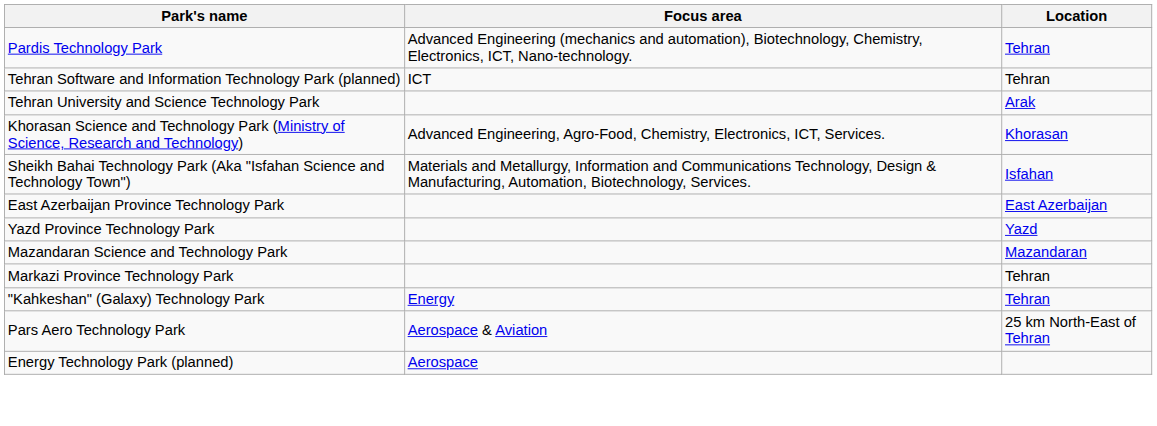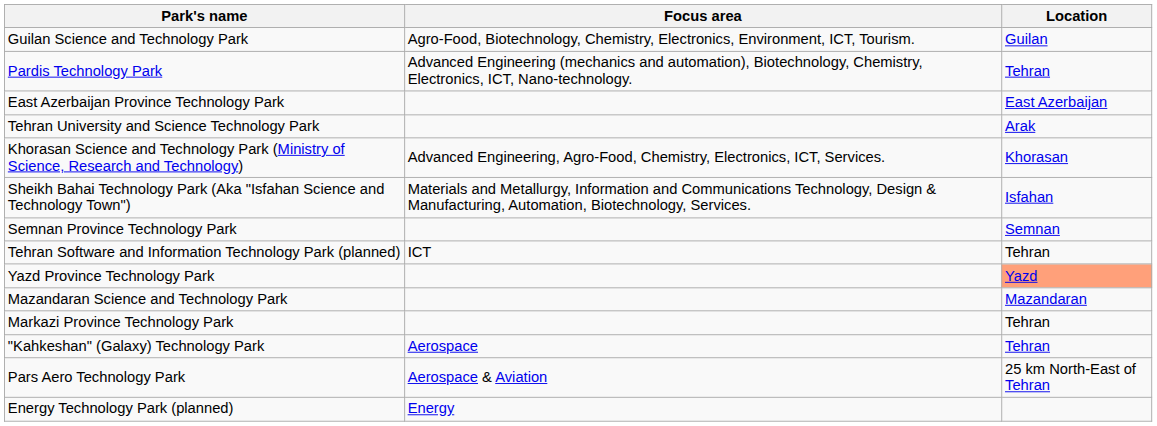+ row: Guilan Science and Technology Park | Agro-Food, Biotechnology, Chemistry, Electronics, Environment, ICT, Tourism. | Guilan
rows swapped: Tehran Software and Information Technology Park (planned) <-> East Azerbaijan Province Technology Park
+ row: Semnan Province Technology Park | Semnan
Yazd Province Technology Park | Location: no background -> lightsalmon background
"Kahkeshan" (Galaxy) Technology Park | Focus area: Energy -> Aerospace
Energy Technology Park (planned) | Focus area: Aerospace -> Energy
